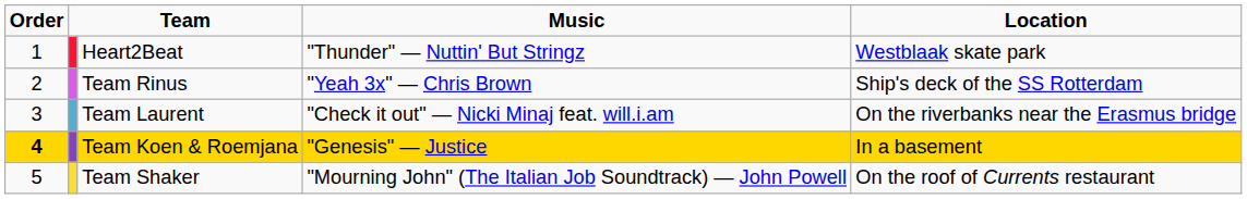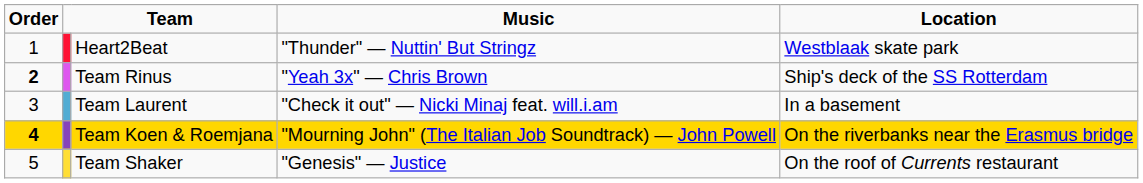Team Rinus | Order: normal -> bold
Team Laurent | Location: On the riverbanks near the Erasmus bridge -> In a basement
Team Koen & Roemjana | Music: "Genesis" — Justice -> "Mourning John" (The Italian Job Soundtrack) — John Powell
Team Koen & Roemjana | Location: In a basement -> On the riverbanks near the Erasmus bridge
Team Shaker | Music: "Mourning John" (The Italian Job Soundtrack) — John Powell -> "Genesis" — Justice
